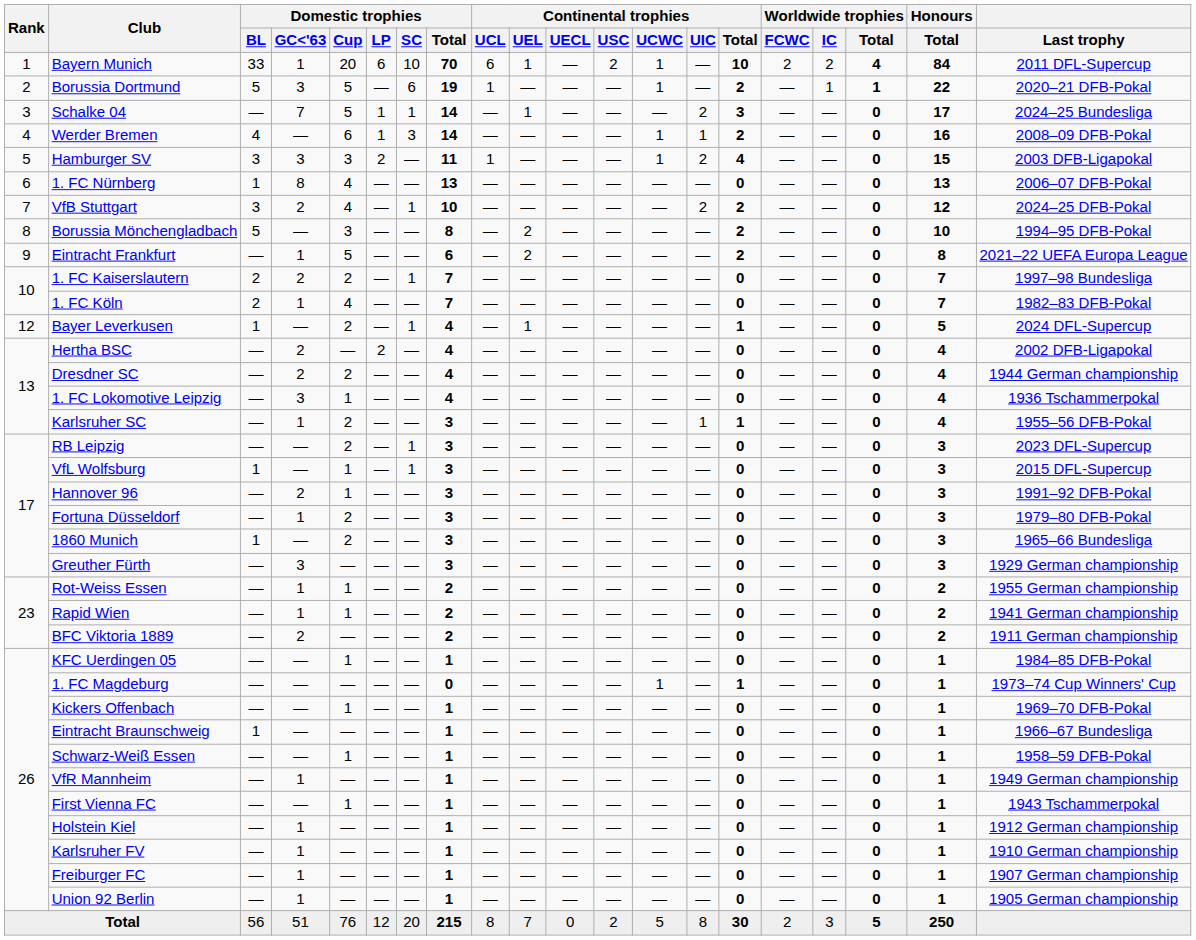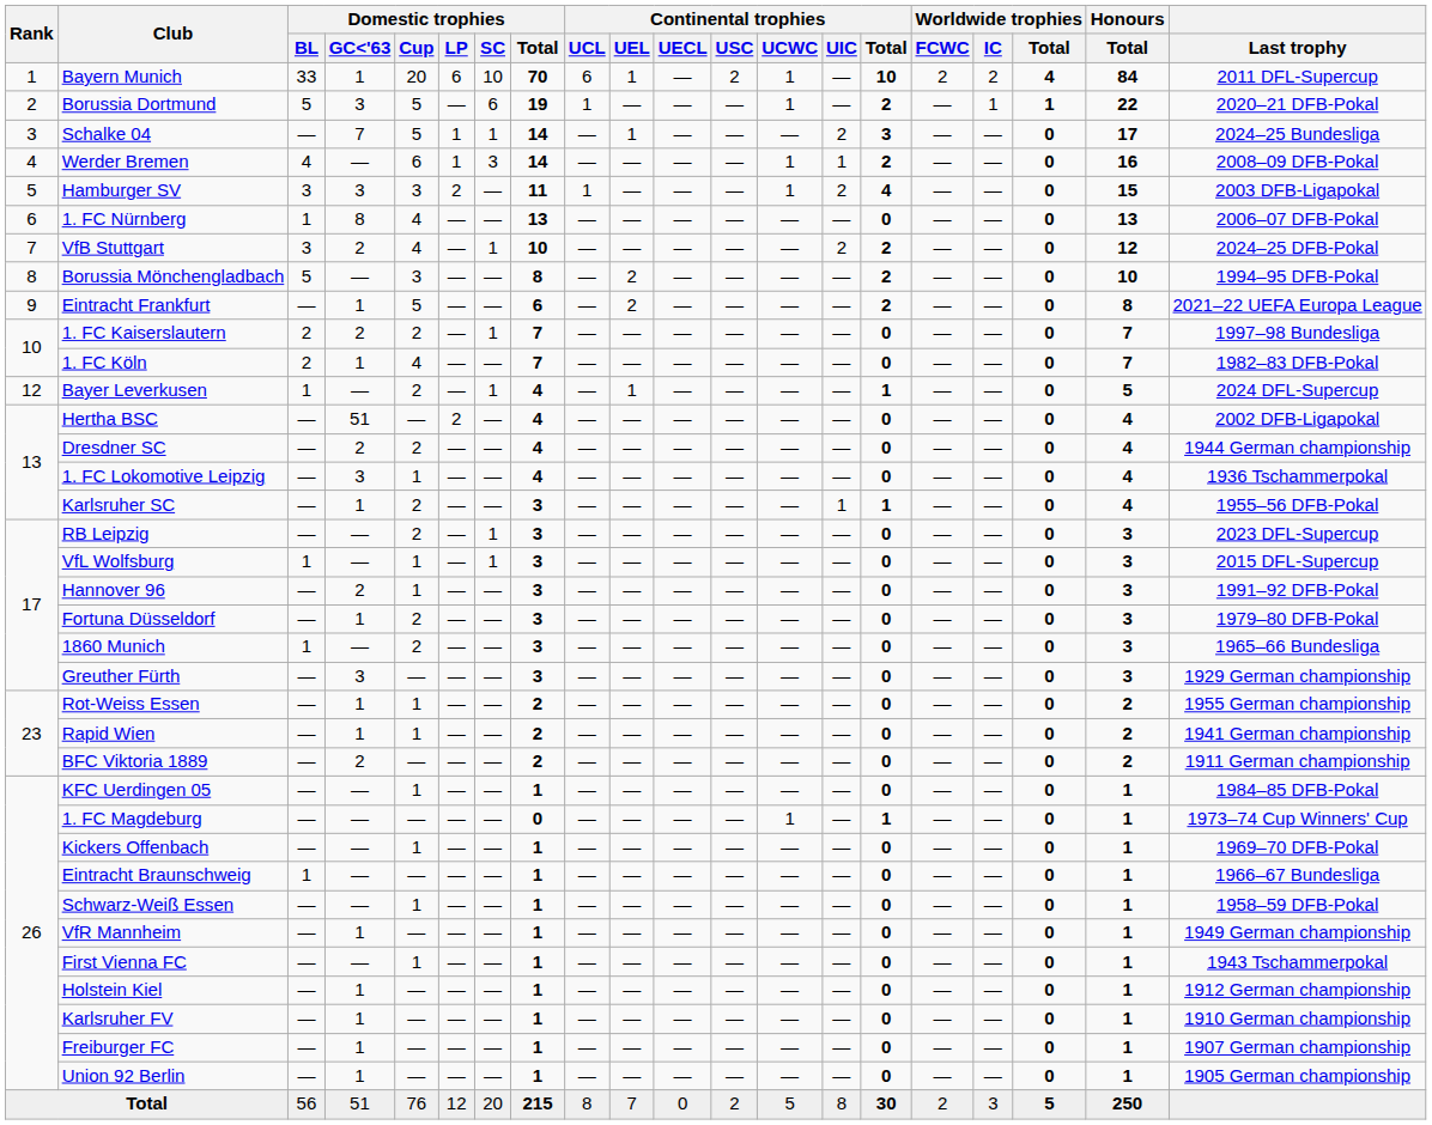Hertha BSC | Domestic trophies / GC<'63: 2 -> 51
